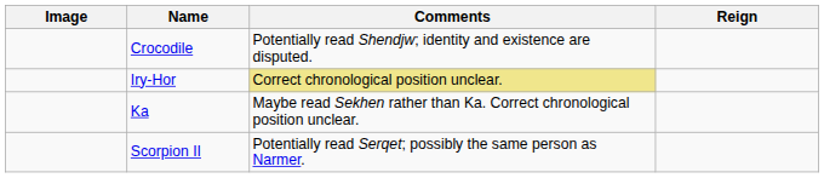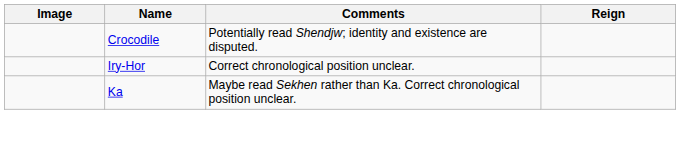Iry-Hor | Comments: khaki background -> no background
- row: Scorpion II | Potentially read Serqet; possibly the same person as Narmer.
